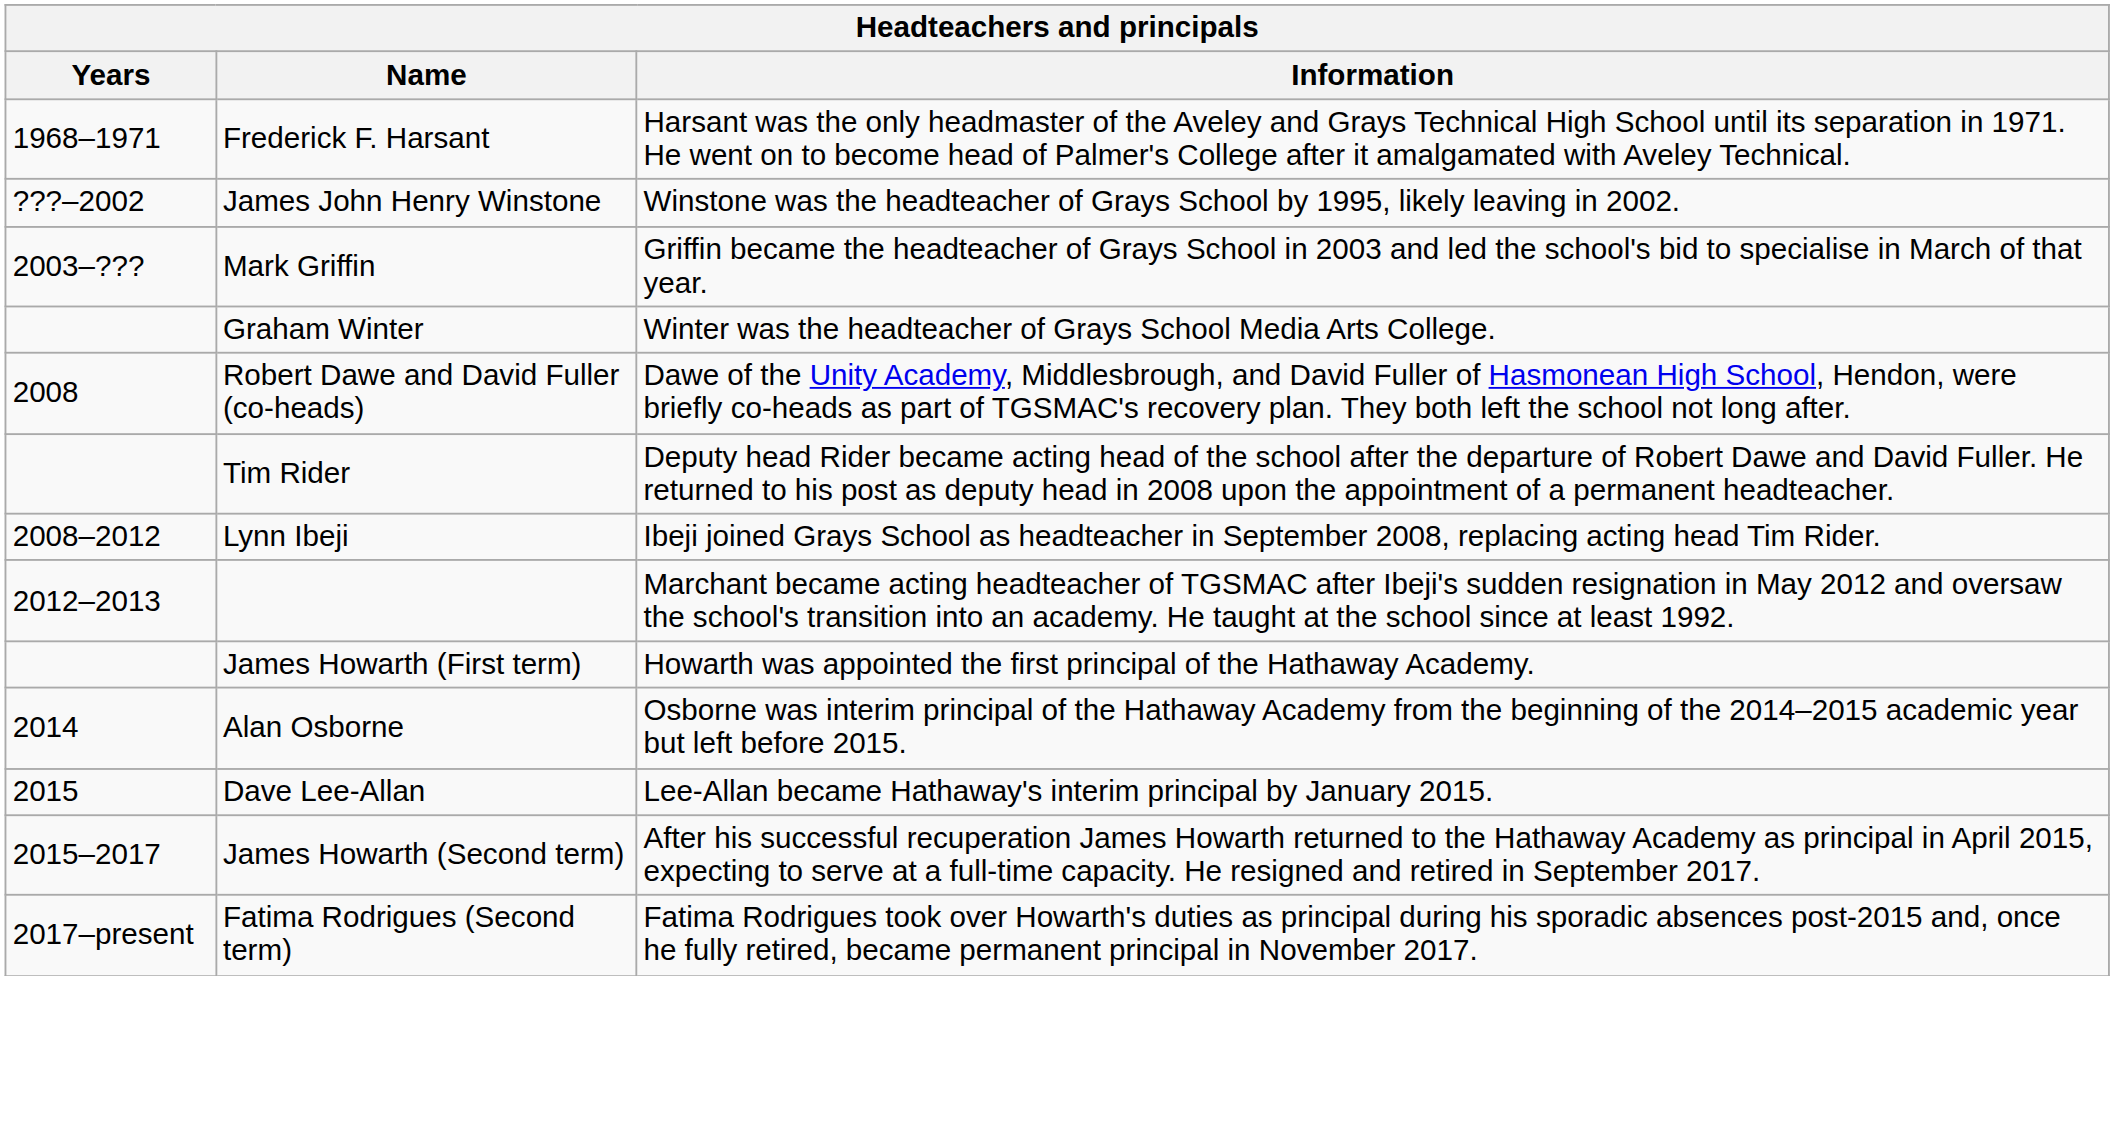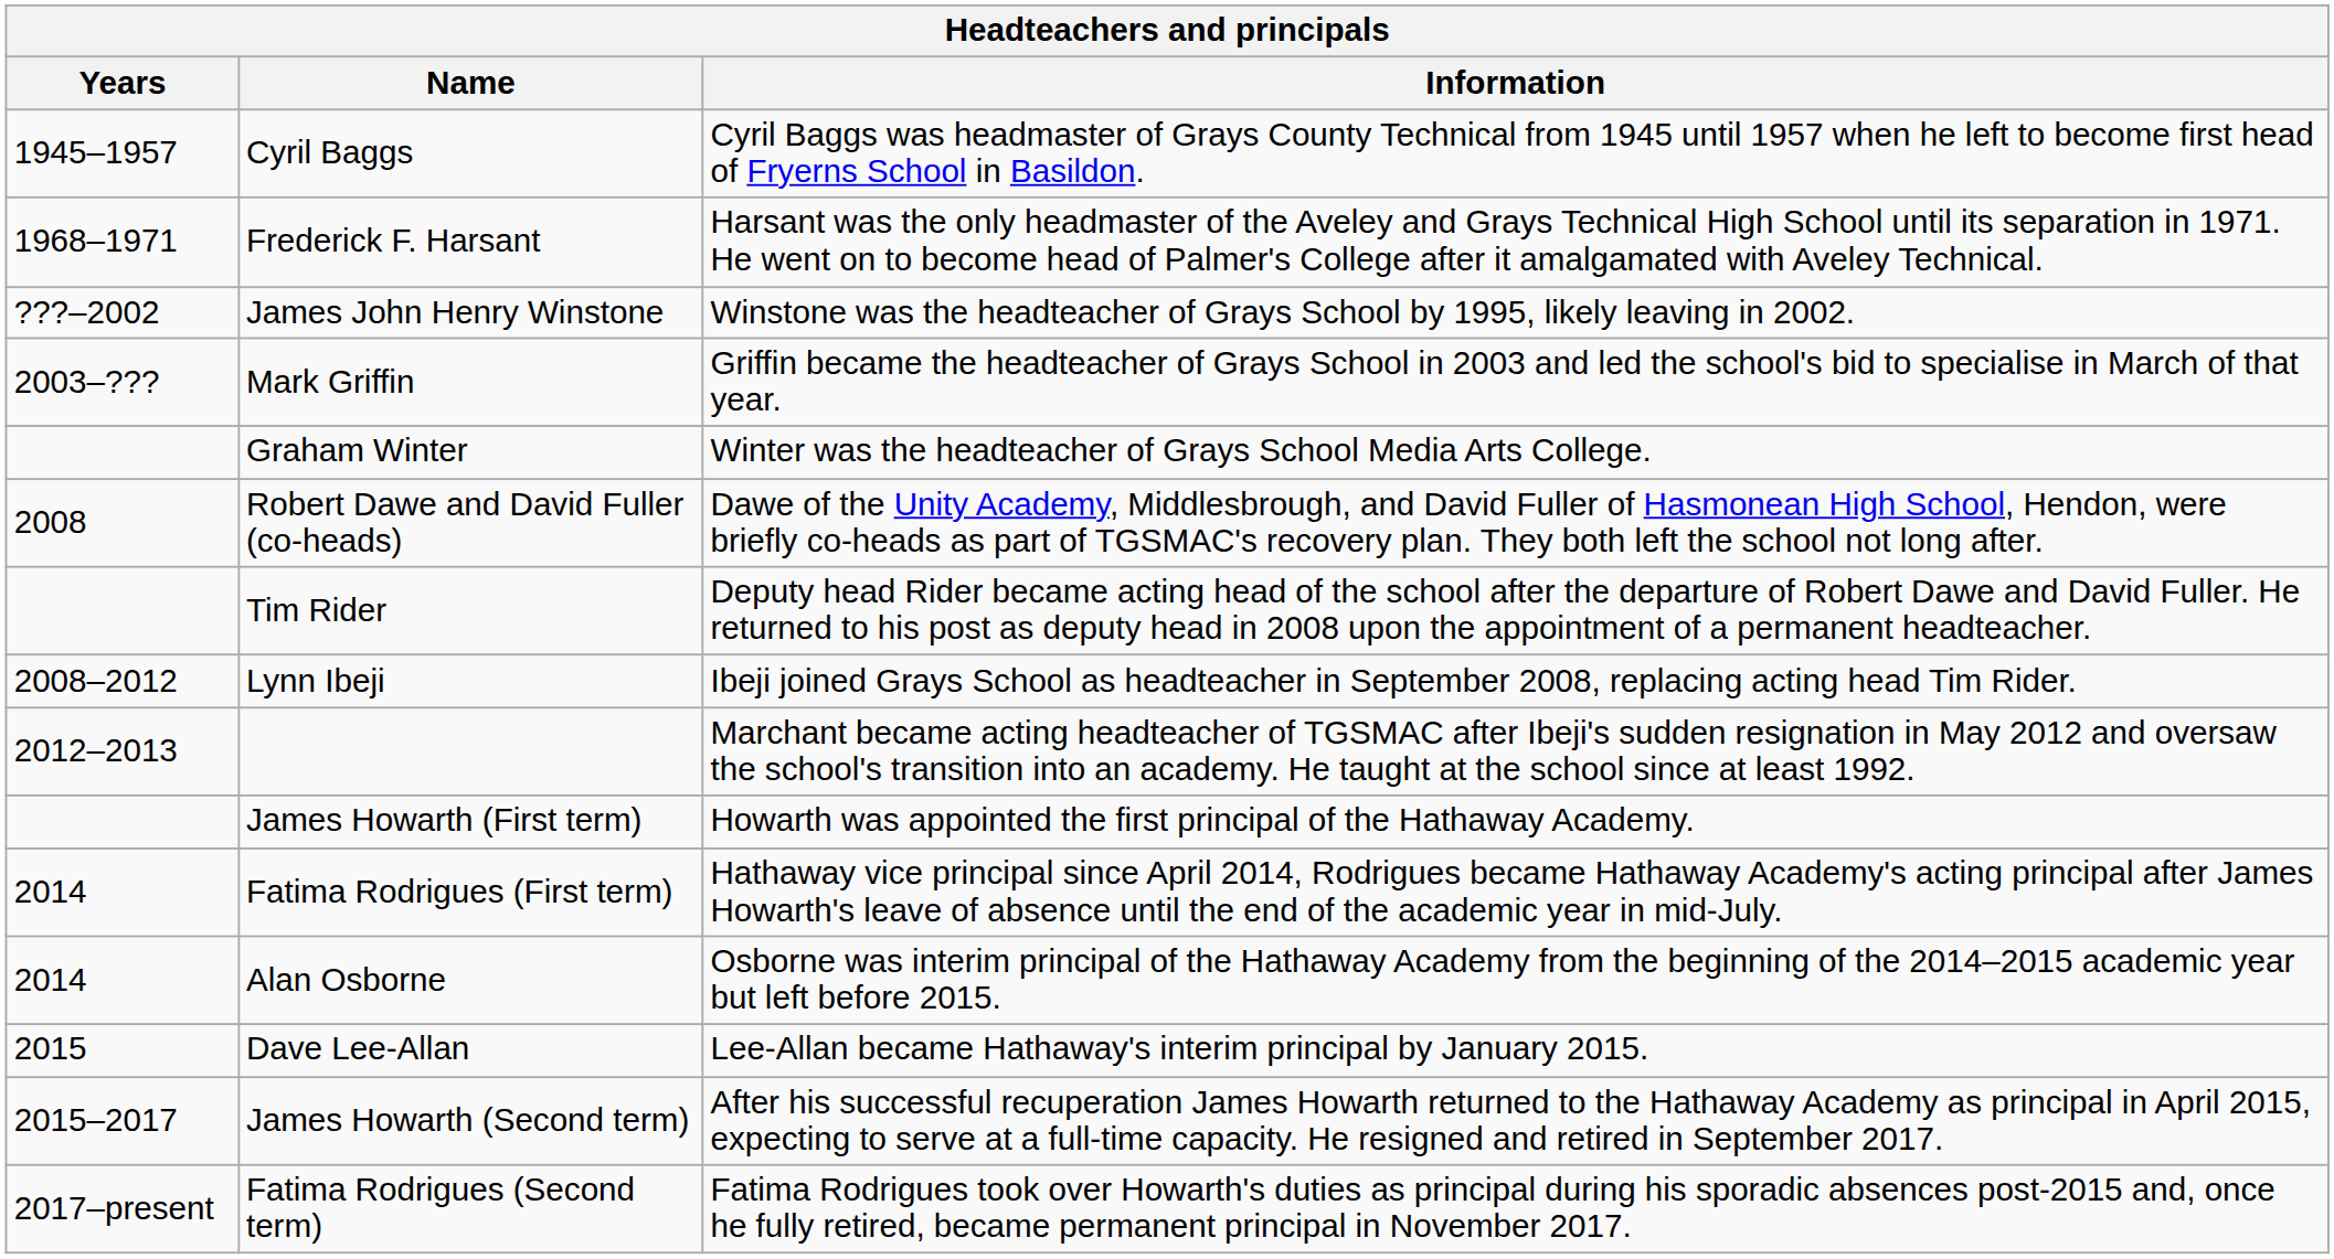+ row: 1945–1957 | Cyril Baggs | Cyril Baggs was headmaster of Grays County Technical from 1945 until 1957 when he left to become first head of Fryerns School in Basildon.
+ row: 2014 | Fatima Rodrigues (First term) | Hathaway vice principal since April 2014, Rodrigues became Hathaway Academy's acting principal after James Howarth's leave of absence until the end of the academic year in mid-July.
